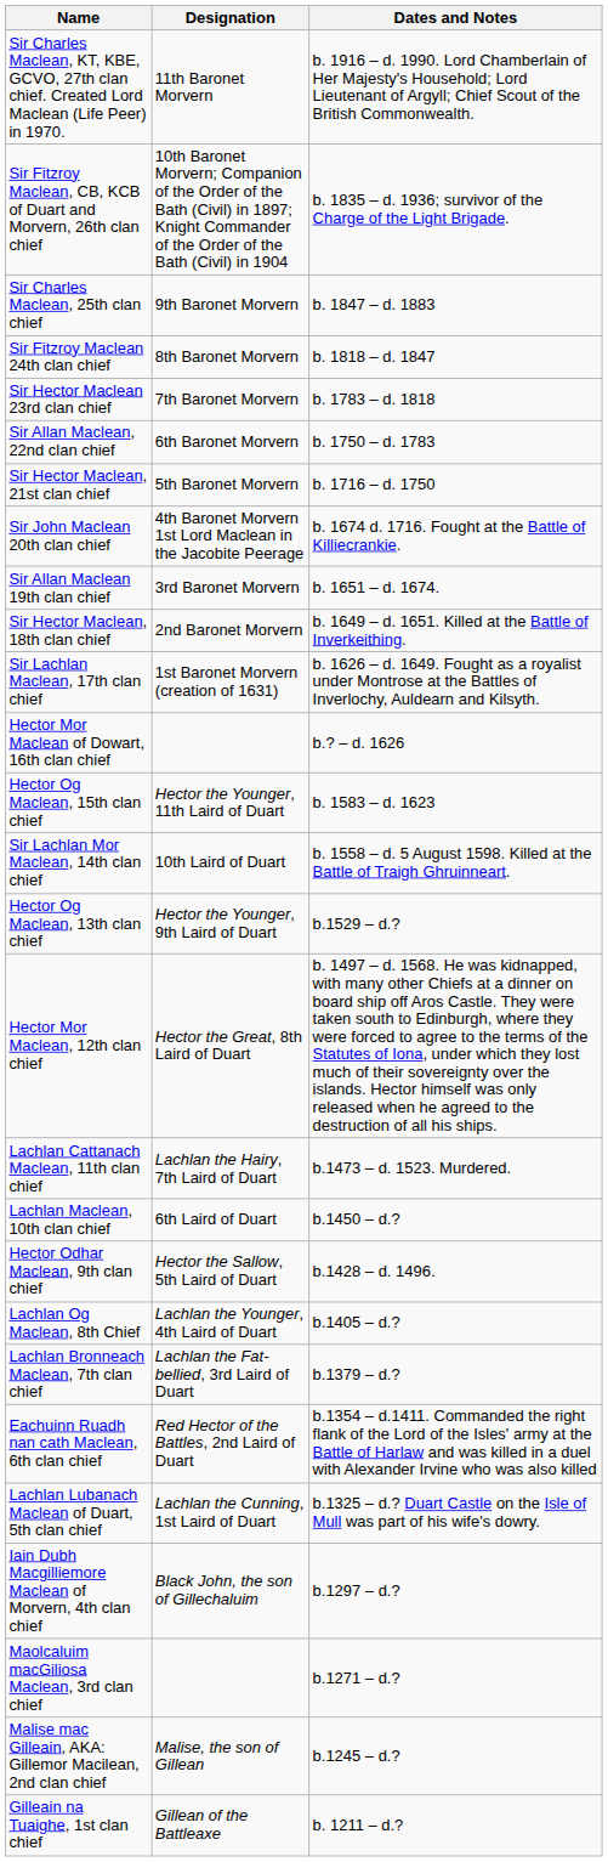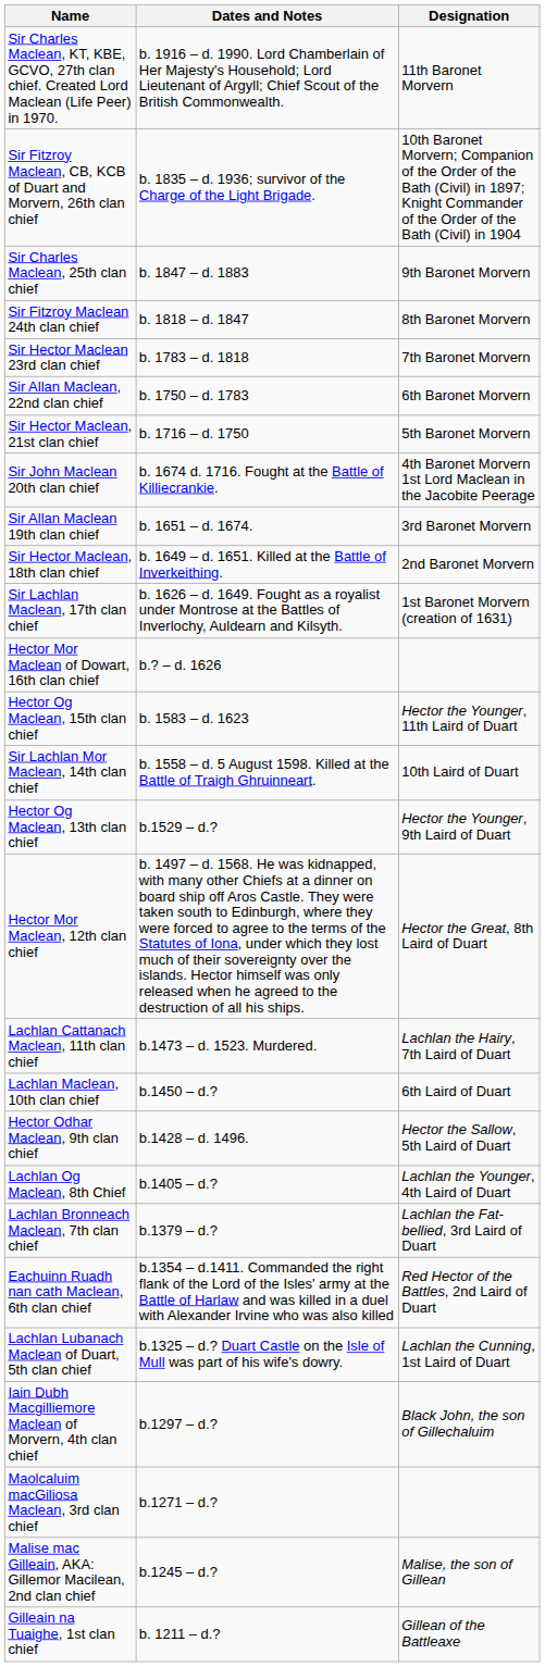columns swapped: Dates and Notes <-> Designation
